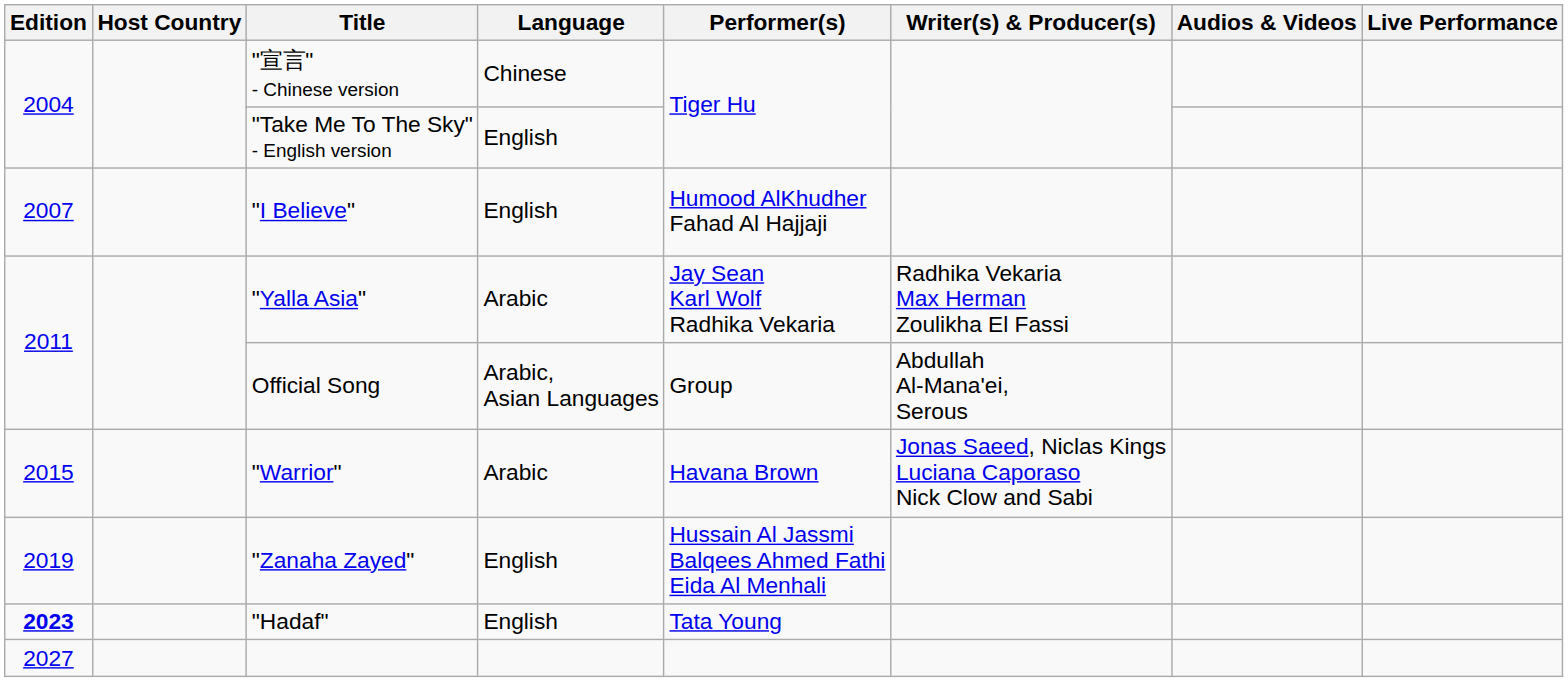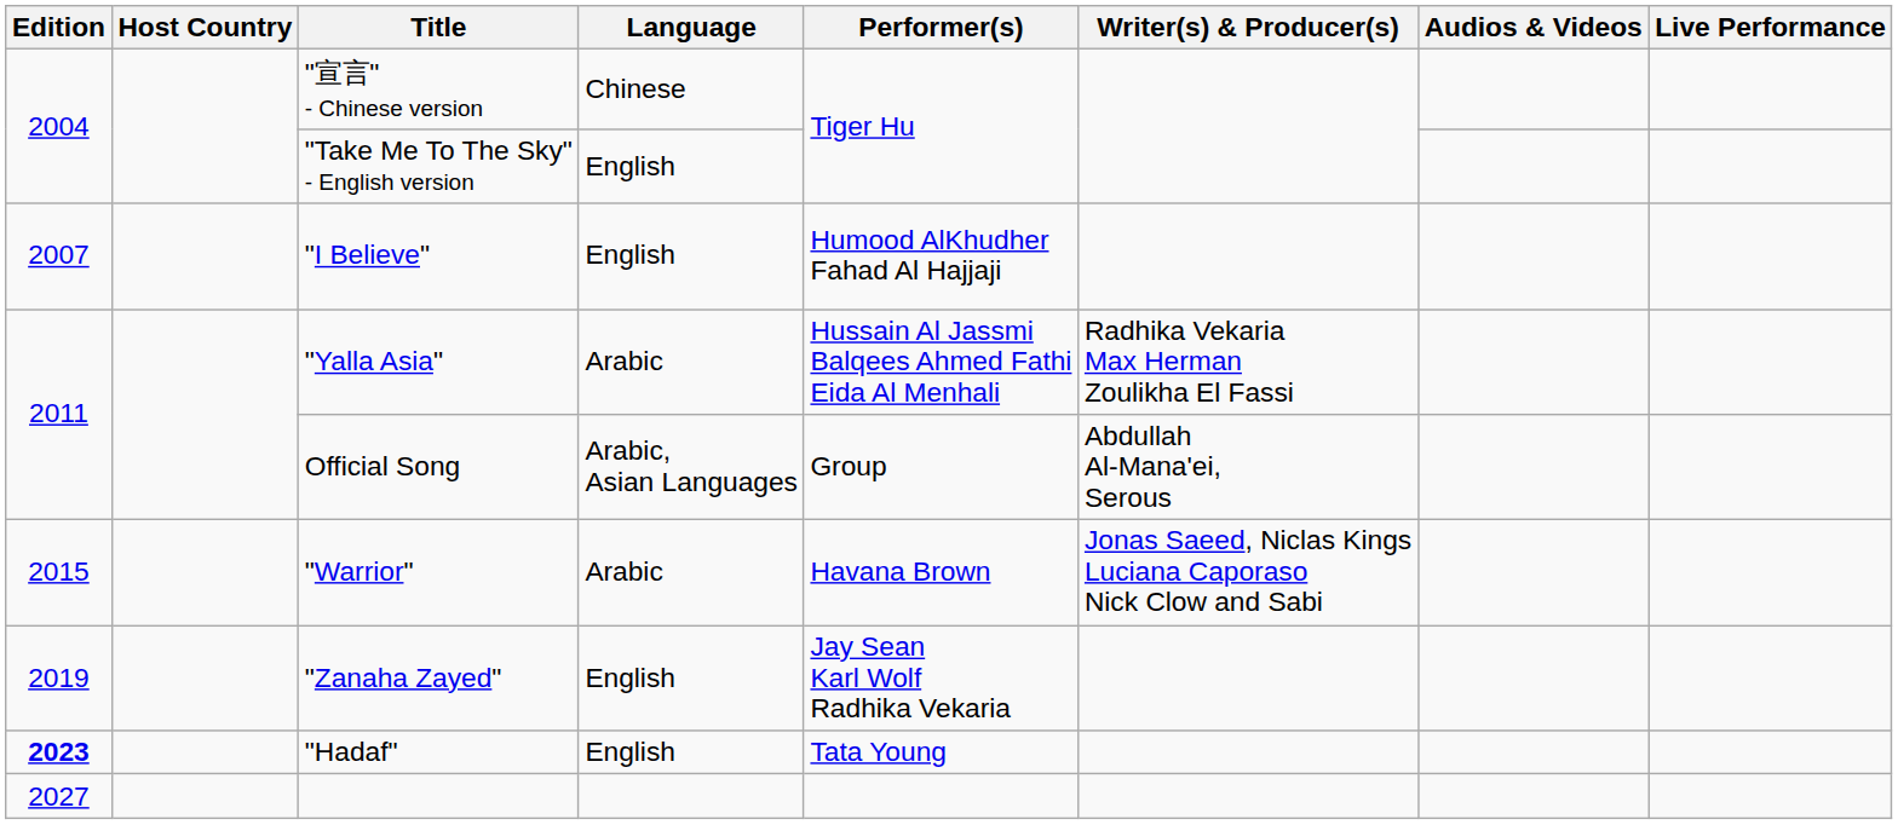"Yalla Asia" | Performer(s): Jay Sean Karl Wolf Radhika Vekaria -> Hussain Al Jassmi Balqees Ahmed Fathi Eida Al Menhali
"Zanaha Zayed" | Performer(s): Hussain Al Jassmi Balqees Ahmed Fathi Eida Al Menhali -> Jay Sean Karl Wolf Radhika Vekaria
